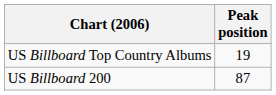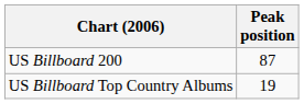rows swapped: US Billboard Top Country Albums <-> US Billboard 200
